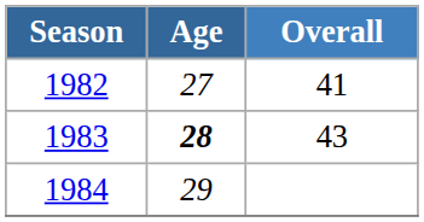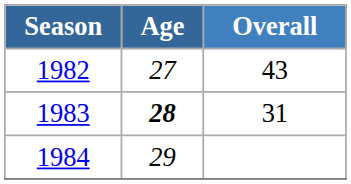1982 | Overall: 41 -> 43
1983 | Overall: 43 -> 31
